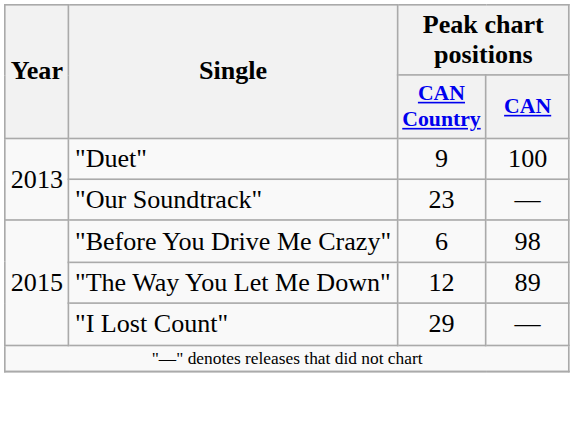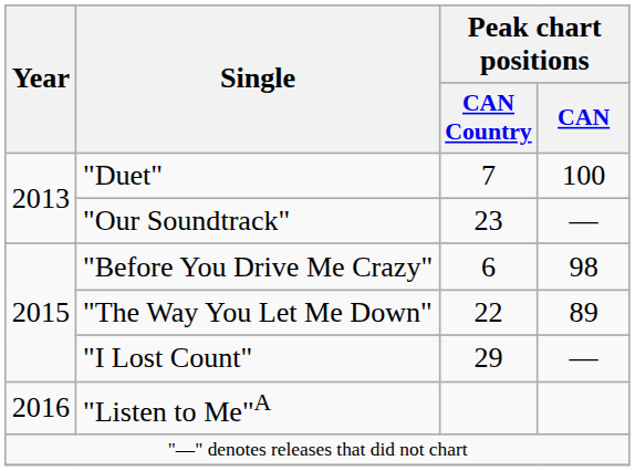"Duet" | Peak chart positions / CAN Country: 9 -> 7
"The Way You Let Me Down" | Peak chart positions / CAN Country: 12 -> 22
+ row: 2016 | "Listen to Me"A
